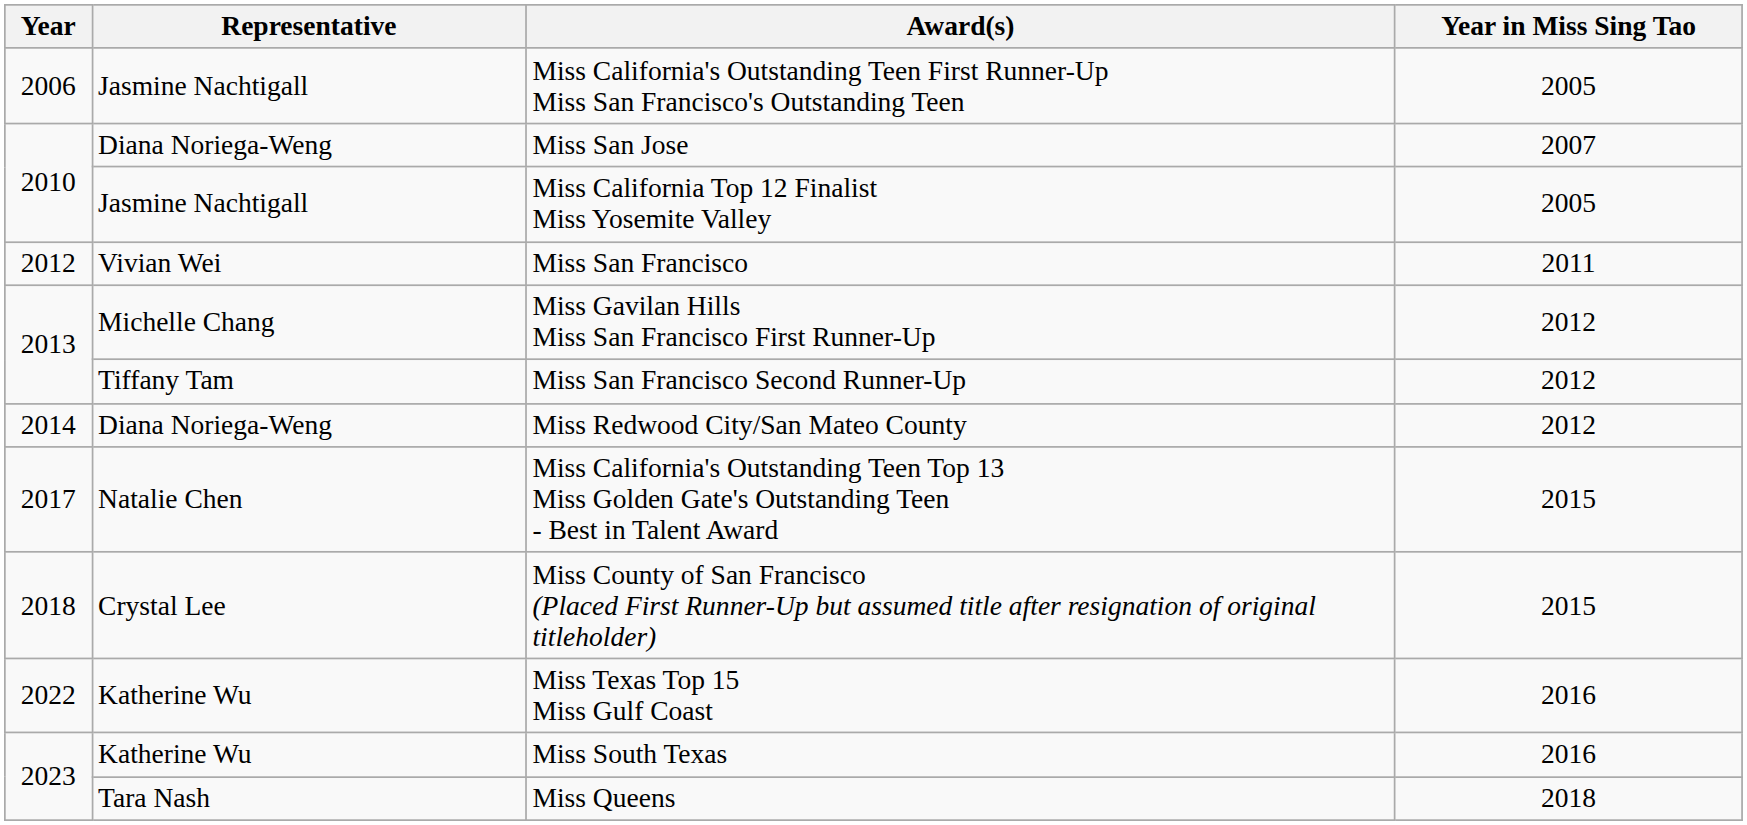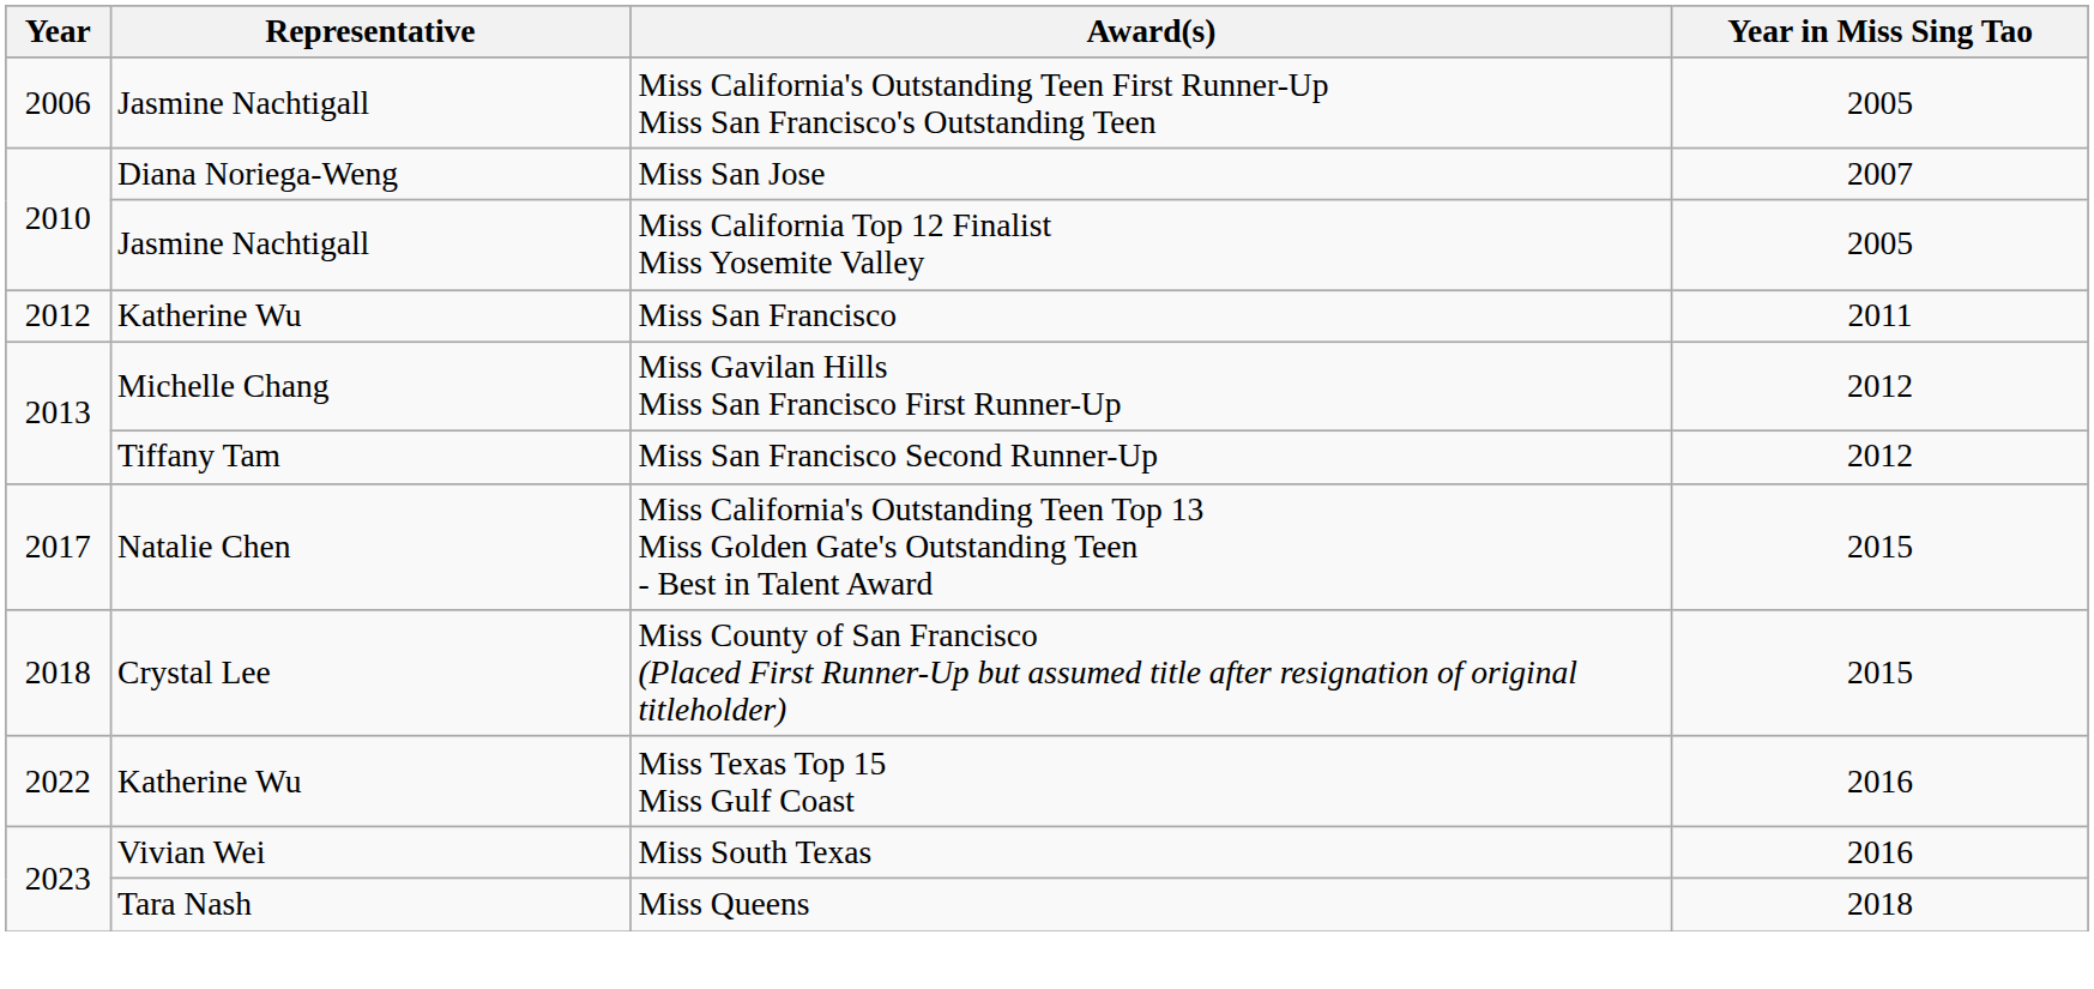Miss San Francisco | Representative: Vivian Wei -> Katherine Wu
- row: 2014 | Diana Noriega-Weng | Miss Redwood City/San Mateo County | 2012
Miss South Texas | Representative: Katherine Wu -> Vivian Wei
